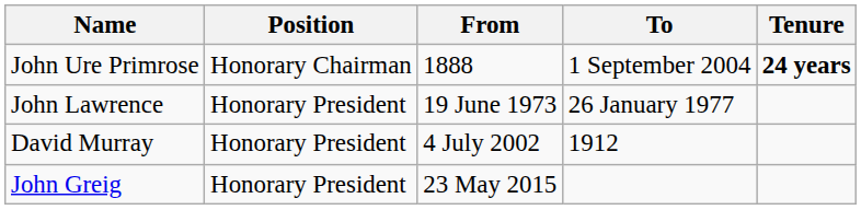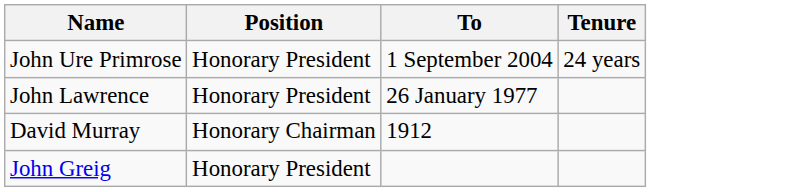- column: From | 1888 | 19 June 1973 | 4 July 2002 | 23 May 2015
John Ure Primrose | Position: Honorary Chairman -> Honorary President
John Ure Primrose | Tenure: bold -> normal
David Murray | Position: Honorary President -> Honorary Chairman
